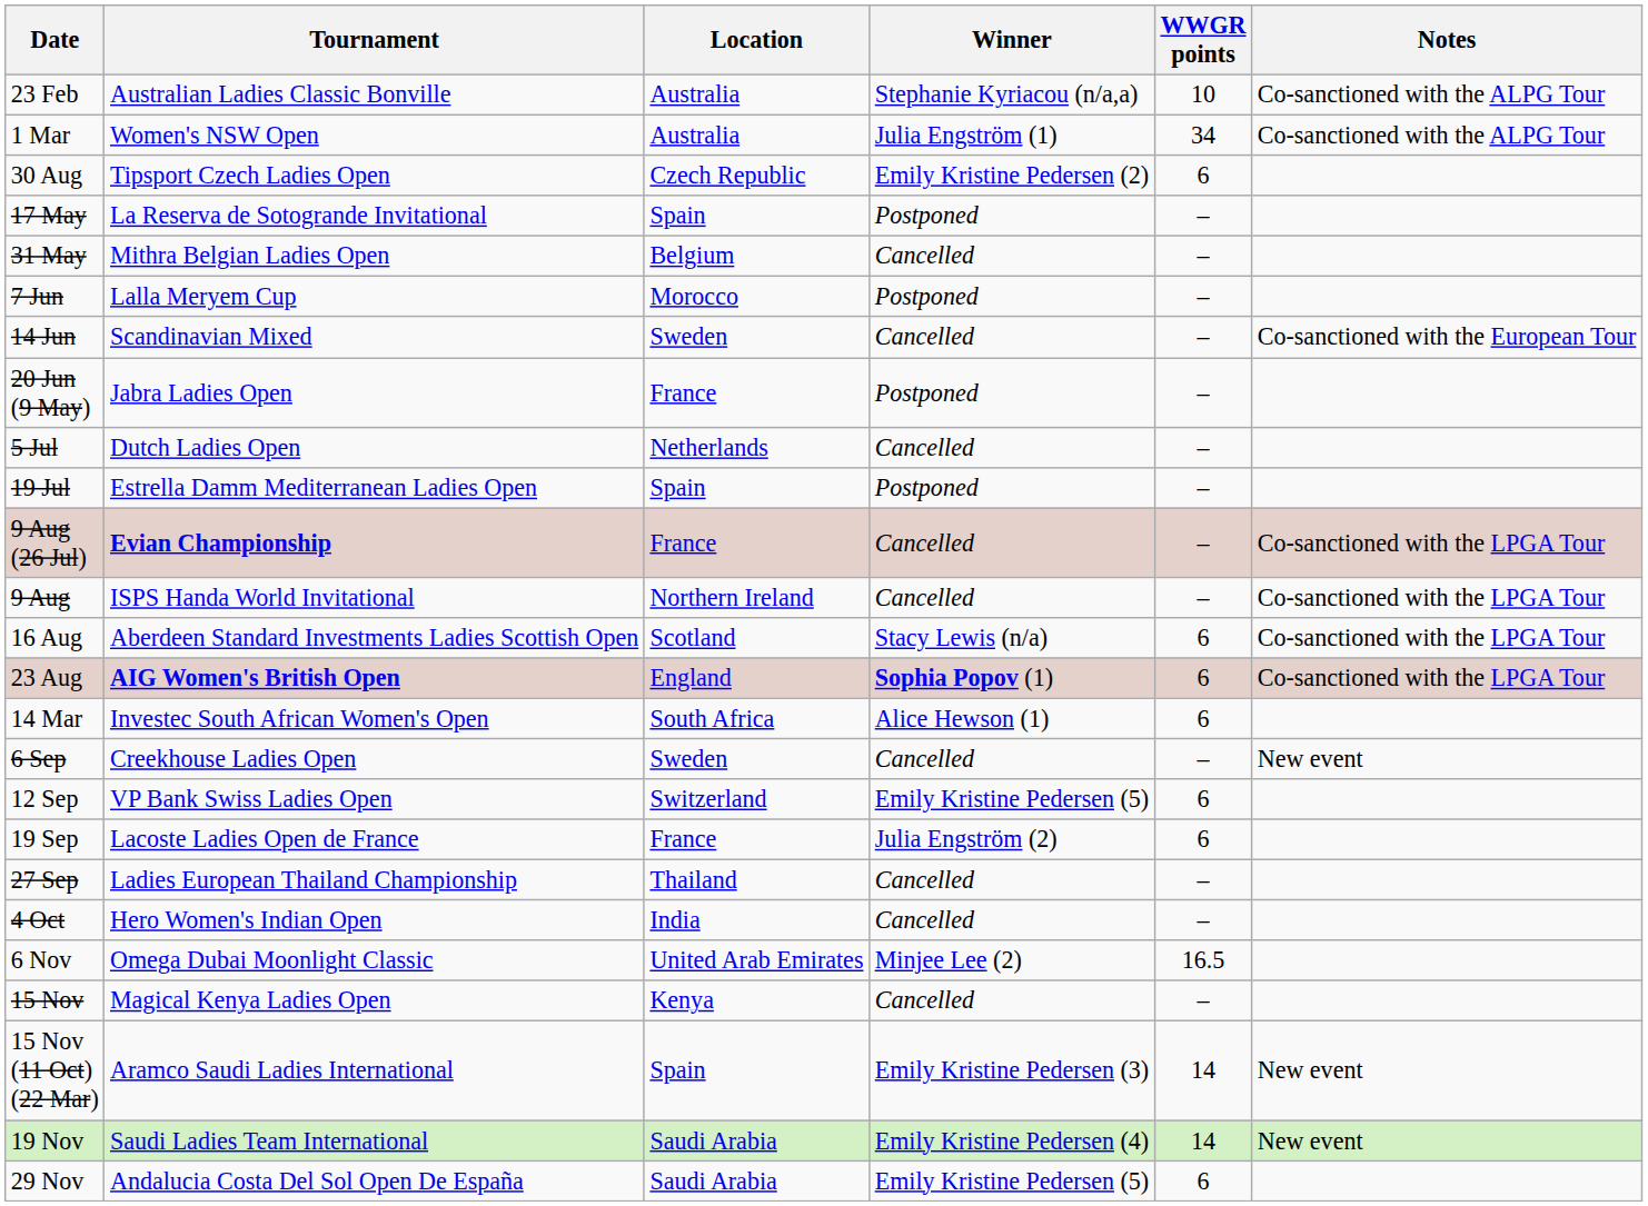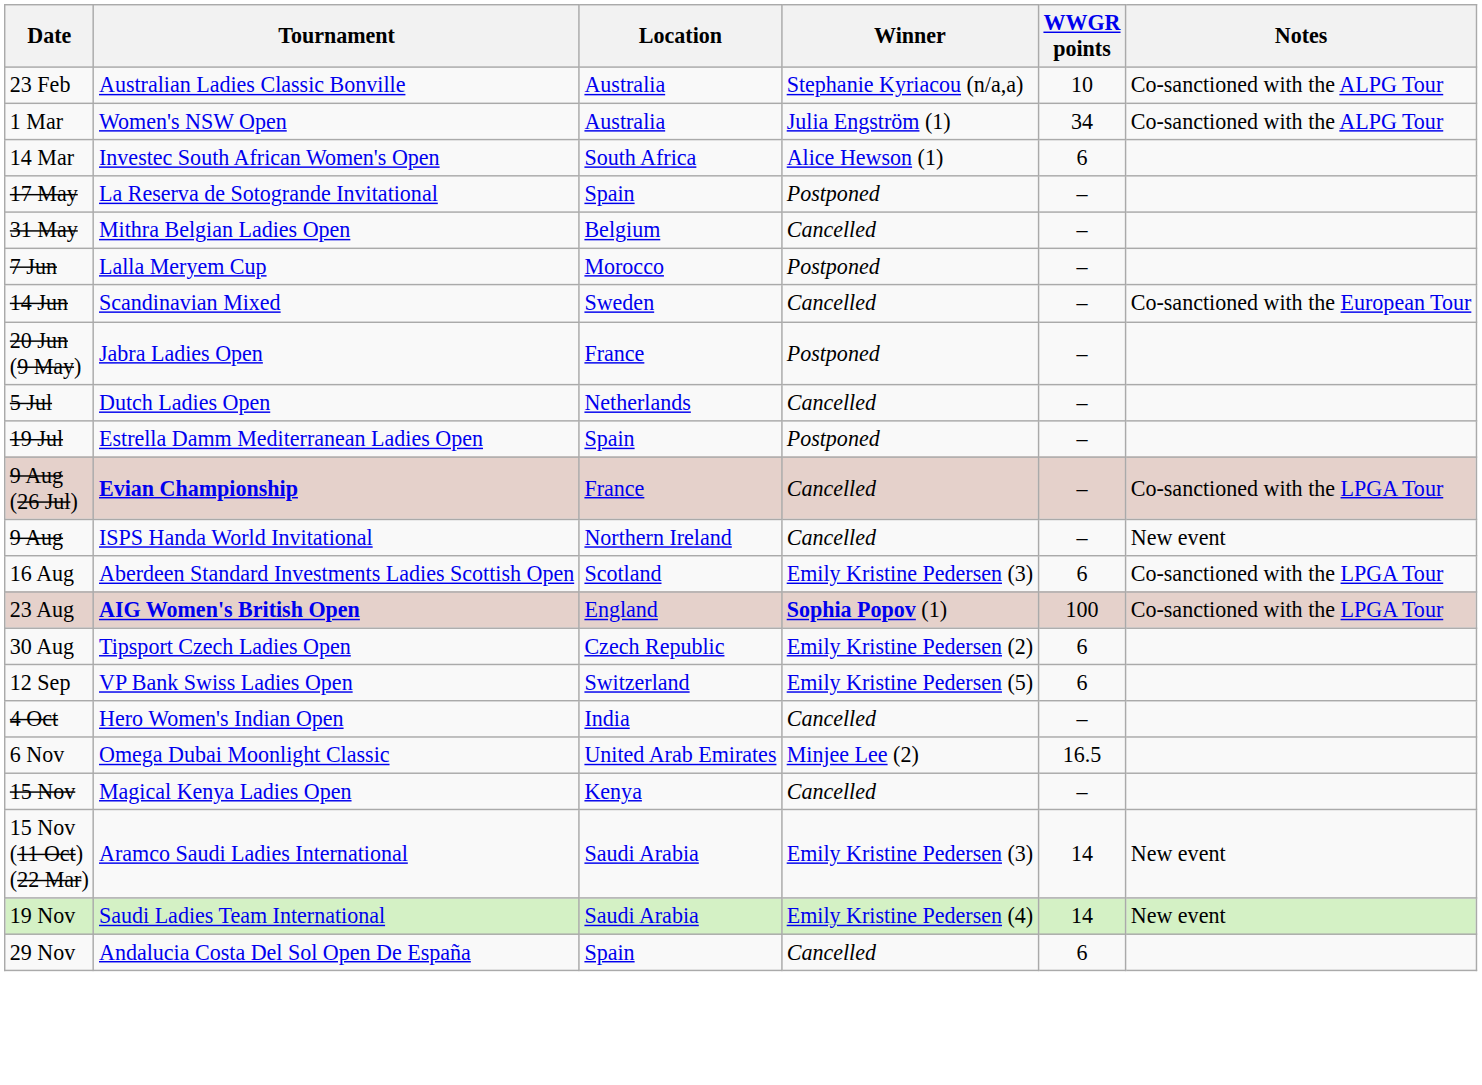rows swapped: 14 Mar <-> 30 Aug
9 Aug | Notes: Co-sanctioned with the LPGA Tour -> New event
16 Aug | Winner: Stacy Lewis (n/a) -> Emily Kristine Pedersen (3)
23 Aug | WWGR points: 6 -> 100
- row: 6 Sep | Creekhouse Ladies Open | Sweden | Cancelled | – | New event
- row: 19 Sep | Lacoste Ladies Open de France | France | Julia Engström (2) | 6
- row: 27 Sep | Ladies European Thailand Championship | Thailand | Cancelled | –
15 Nov (11 Oct) (22 Mar) | Location: Spain -> Saudi Arabia
29 Nov | Location: Saudi Arabia -> Spain
29 Nov | Winner: Emily Kristine Pedersen (5) -> Cancelled
